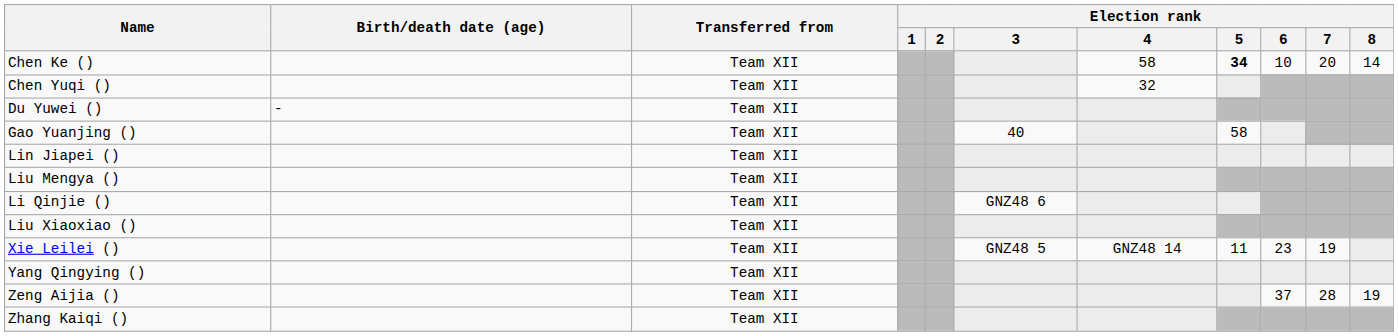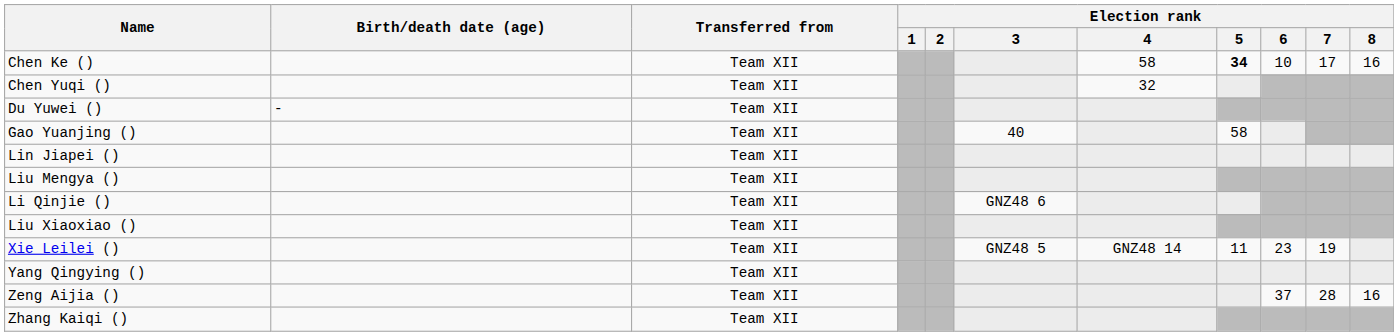Chen Ke () | Election rank / 7: 20 -> 17
Chen Ke () | Election rank / 8: 14 -> 16
Zeng Aijia () | Election rank / 8: 19 -> 16
